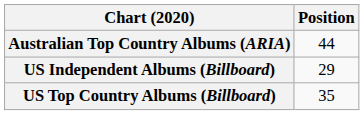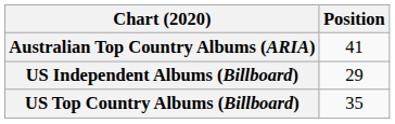Australian Top Country Albums (ARIA) | Position: 44 -> 41
